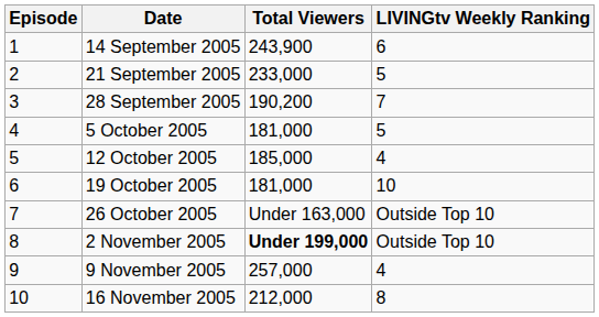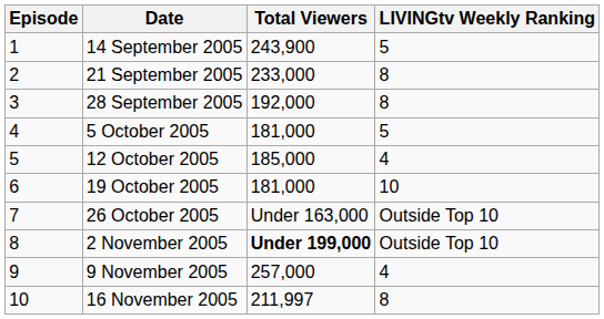14 September 2005 | LIVINGtv Weekly Ranking: 6 -> 5
21 September 2005 | LIVINGtv Weekly Ranking: 5 -> 8
28 September 2005 | Total Viewers: 190,200 -> 192,000
28 September 2005 | LIVINGtv Weekly Ranking: 7 -> 8
16 November 2005 | Total Viewers: 212,000 -> 211,997
